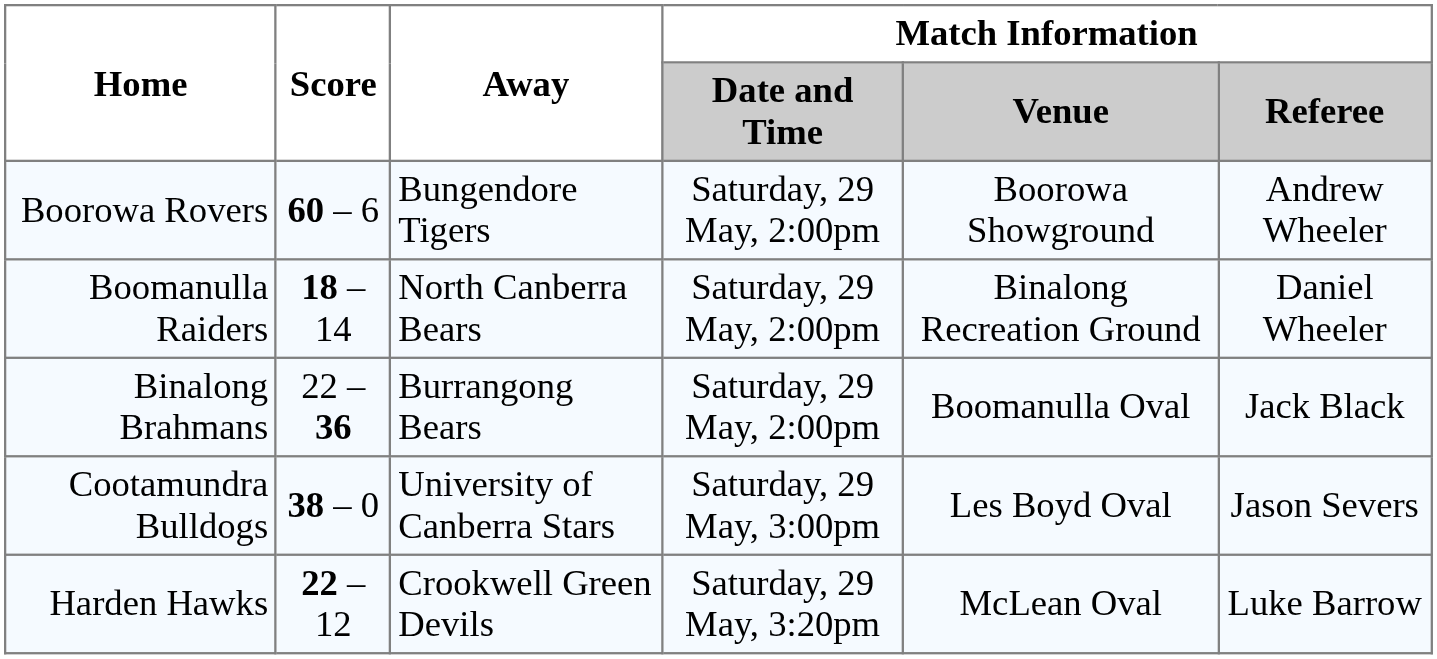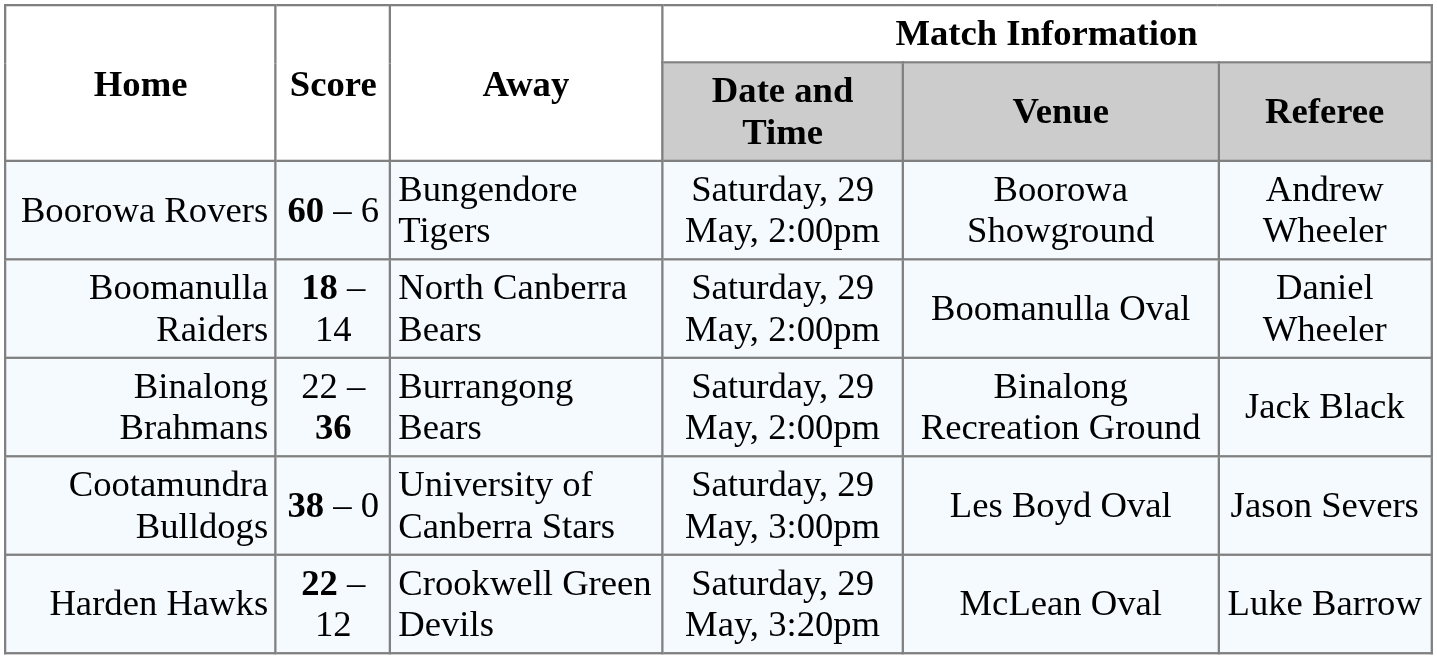Boomanulla Raiders | Match Information / Venue: Binalong Recreation Ground -> Boomanulla Oval
Binalong Brahmans | Match Information / Venue: Boomanulla Oval -> Binalong Recreation Ground
